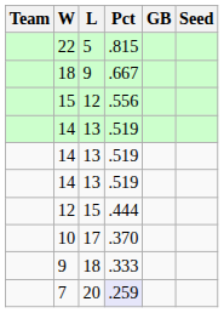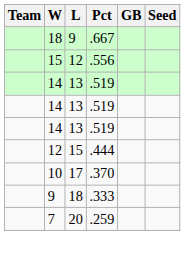- row: 22 | 5 | .815
7 | Pct: lavender background -> no background
